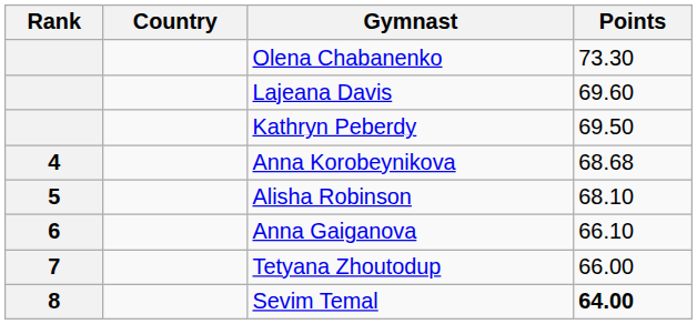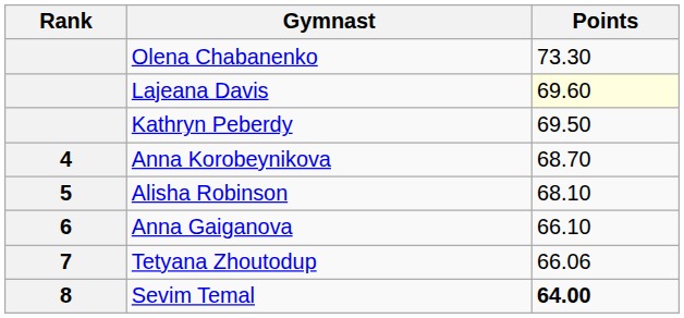- column: Country
Lajeana Davis | Points: no background -> lightyellow background
Anna Korobeynikova | Points: 68.68 -> 68.70
Tetyana Zhoutodup | Points: 66.00 -> 66.06
